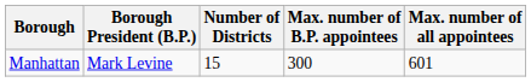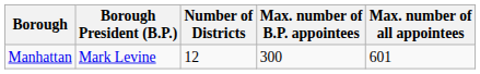Manhattan | Number of Districts: 15 -> 12
